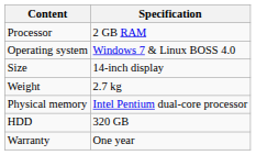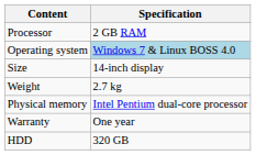Operating system | Specification: no background -> lightblue background
rows swapped: HDD <-> Warranty
